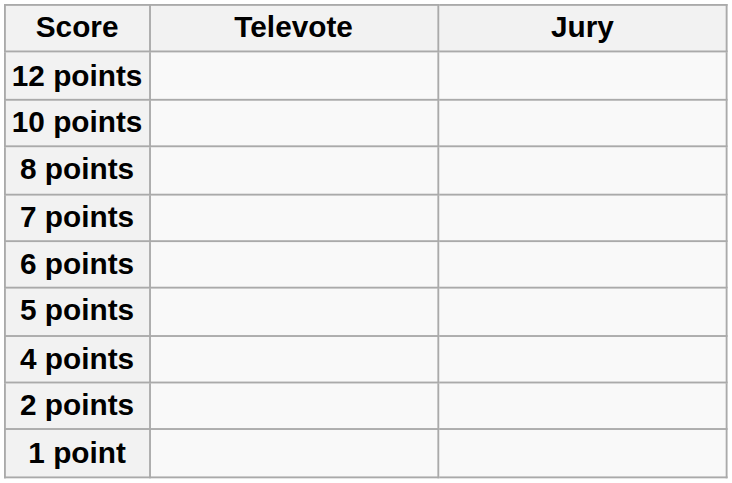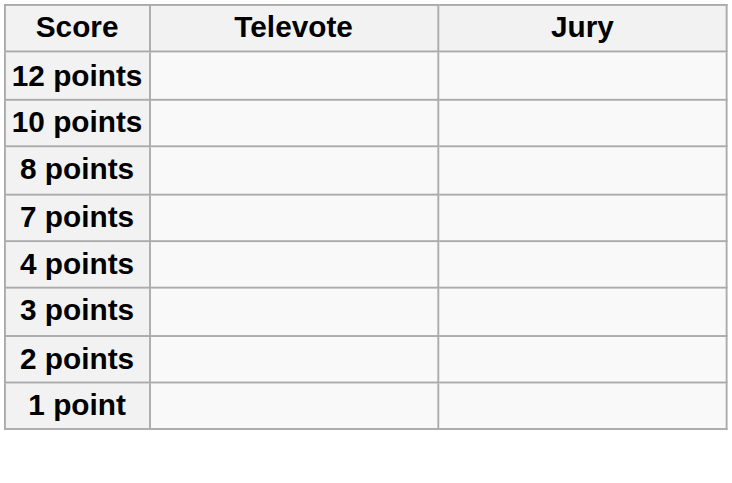- row: 6 points
- row: 5 points
+ row: 3 points
